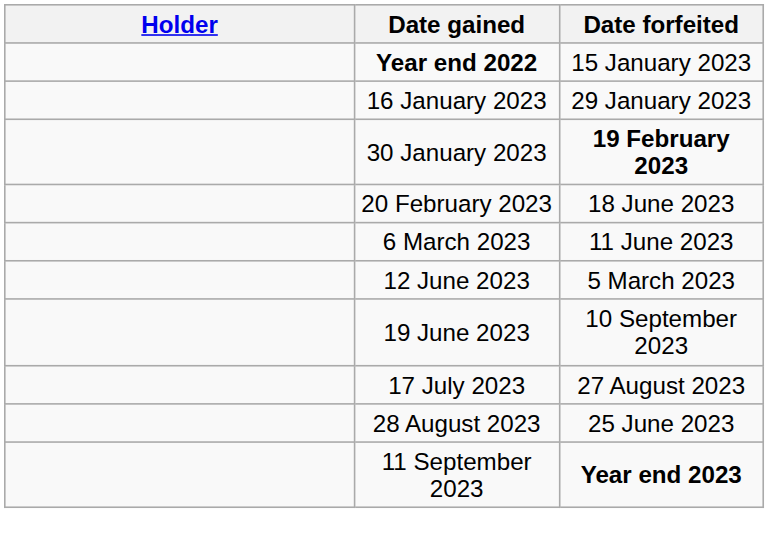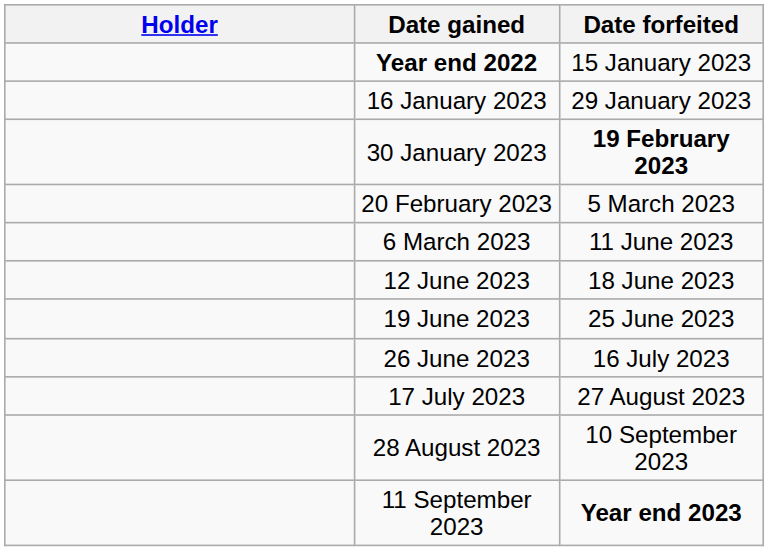20 February 2023 | Date forfeited: 18 June 2023 -> 5 March 2023
12 June 2023 | Date forfeited: 5 March 2023 -> 18 June 2023
19 June 2023 | Date forfeited: 10 September 2023 -> 25 June 2023
+ row: 26 June 2023 | 16 July 2023
28 August 2023 | Date forfeited: 25 June 2023 -> 10 September 2023
